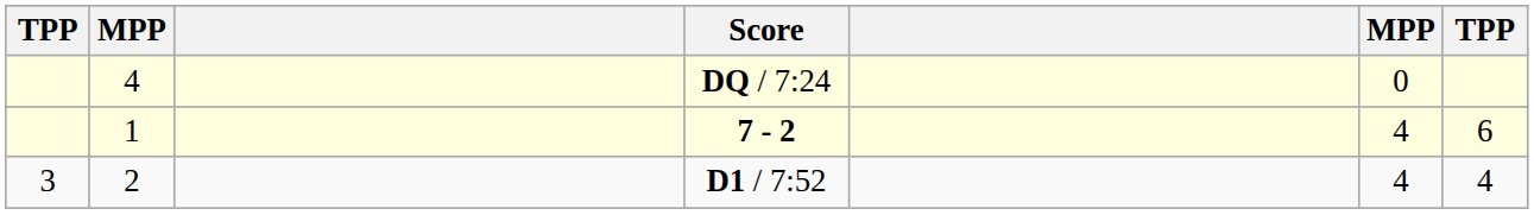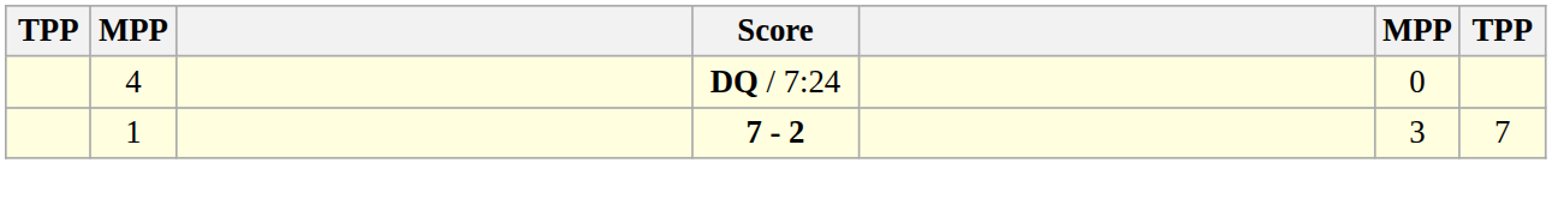1 | column 6: 4 -> 3
1 | column 7: 6 -> 7
- row: 3 | 2 | D1 / 7:52 | 4 | 4
